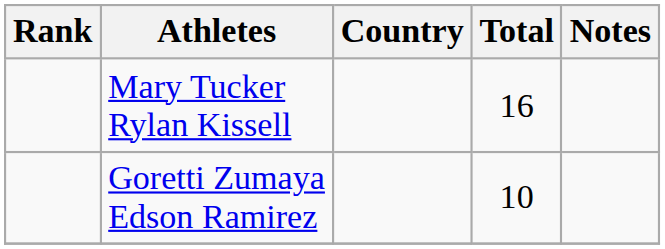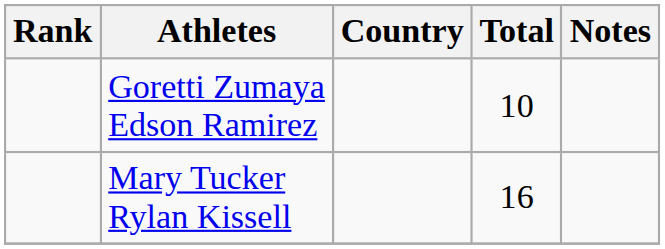rows swapped: Mary Tucker Rylan Kissell <-> Goretti Zumaya Edson Ramirez
